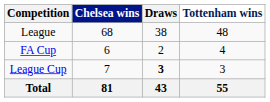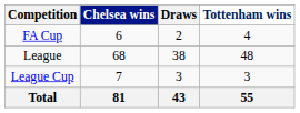rows swapped: League <-> FA Cup
League Cup | Draws: bold -> normal
